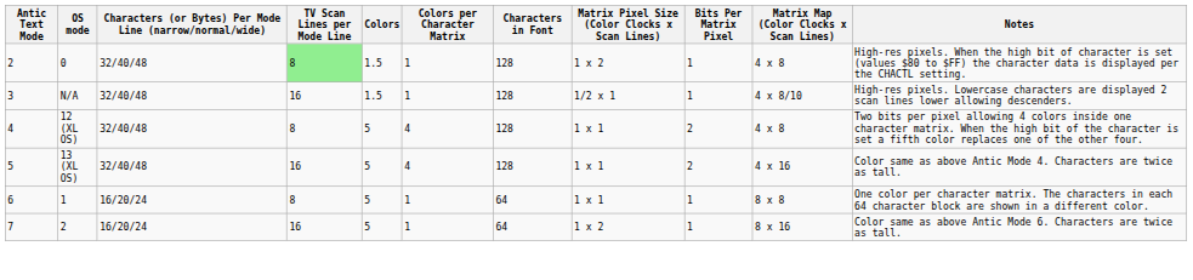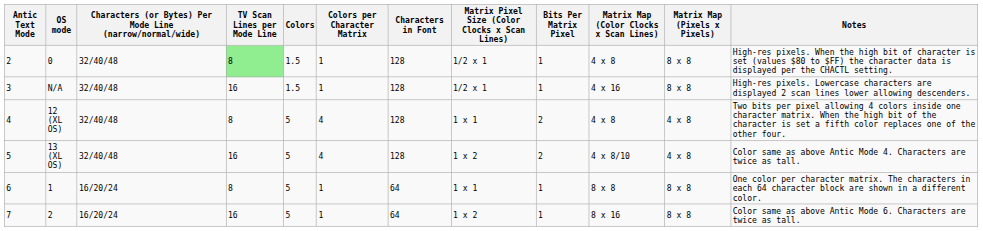+ column: Matrix Map (Pixels x Pixels) | 8 x 8 | 8 x 8 | 4 x 8 | 4 x 8 | 8 x 8 | 8 x 8
0 | Matrix Pixel Size (Color Clocks x Scan Lines): 1 x 2 -> 1/2 x 1
N/A | Matrix Map (Color Clocks x Scan Lines): 4 x 8/10 -> 4 x 16
13 (XL OS) | Matrix Pixel Size (Color Clocks x Scan Lines): 1 x 1 -> 1 x 2
13 (XL OS) | Matrix Map (Color Clocks x Scan Lines): 4 x 16 -> 4 x 8/10
